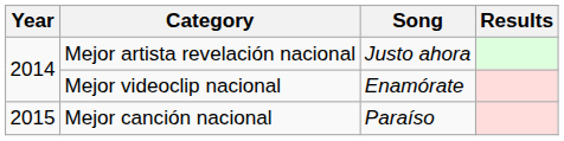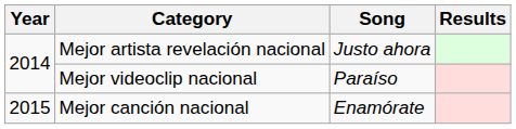Mejor videoclip nacional | Song: Enamórate -> Paraíso
Mejor canción nacional | Song: Paraíso -> Enamórate
